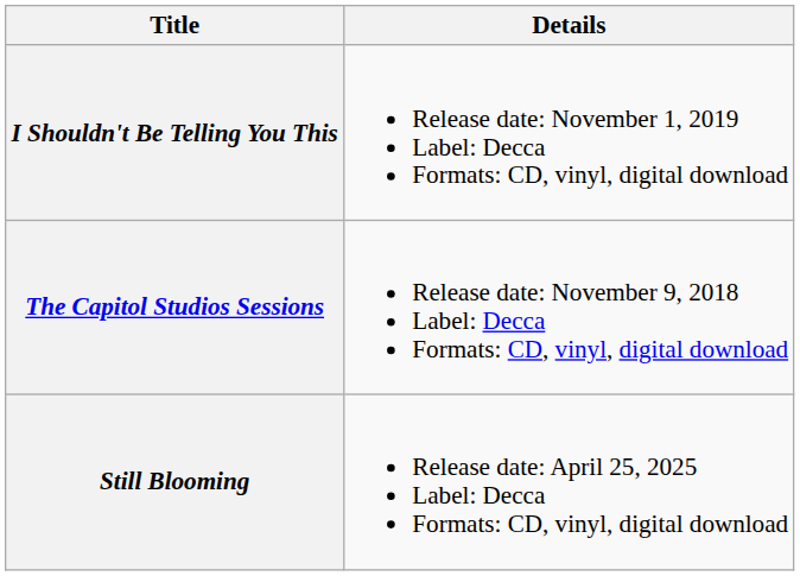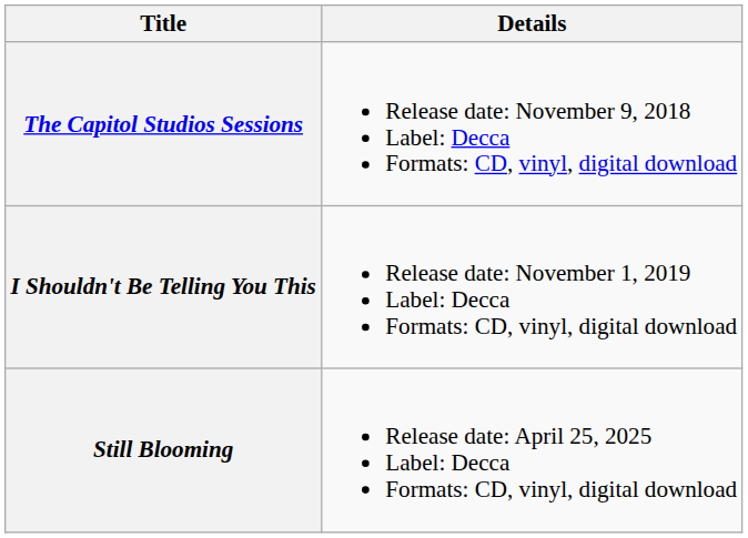rows swapped: The Capitol Studios Sessions <-> I Shouldn't Be Telling You This
